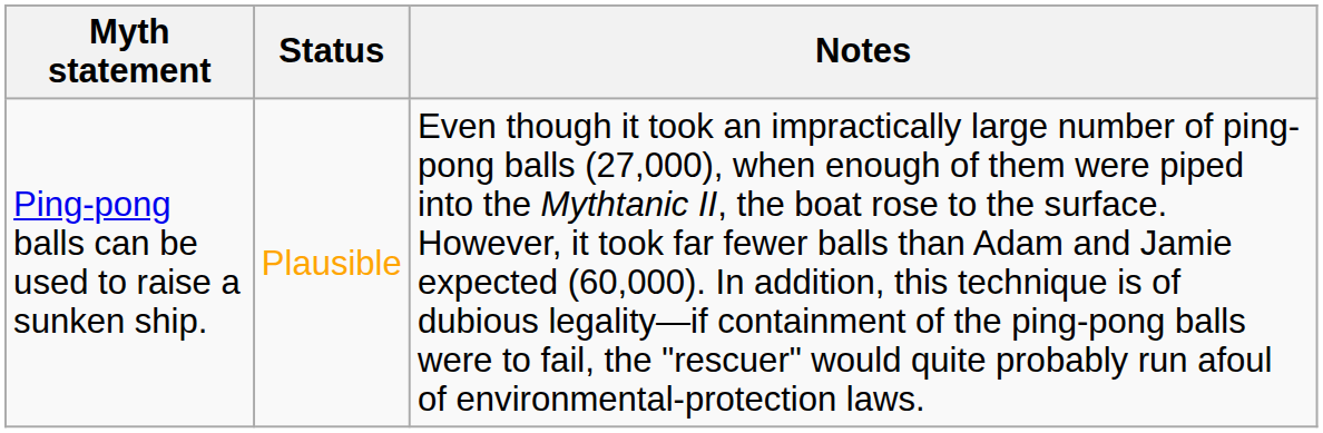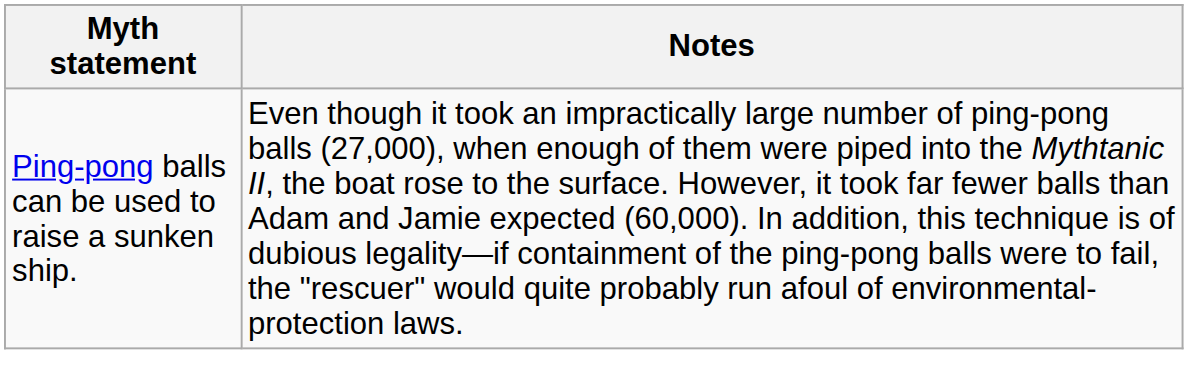- column: Status | Plausible
